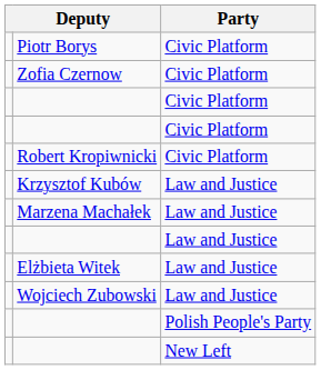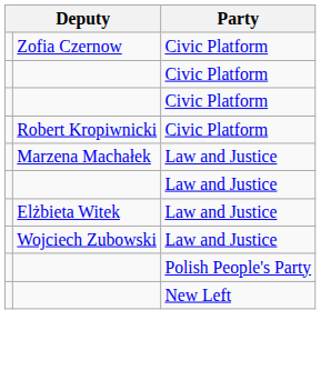- row: Piotr Borys | Civic Platform
- row: Krzysztof Kubów | Law and Justice
